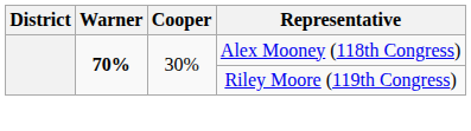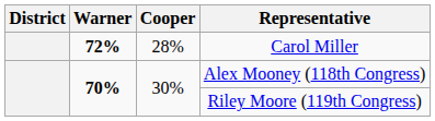+ row: 72% | 28% | Carol Miller
